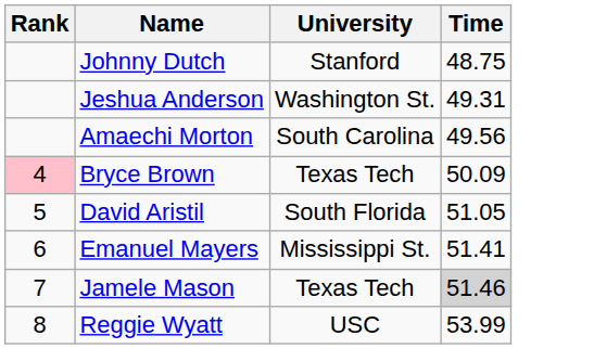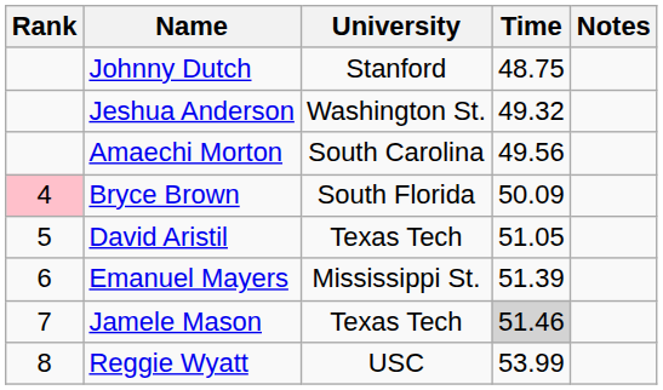+ column: Notes
Jeshua Anderson | Time: 49.31 -> 49.32
Bryce Brown | University: Texas Tech -> South Florida
David Aristil | University: South Florida -> Texas Tech
Emanuel Mayers | Time: 51.41 -> 51.39
